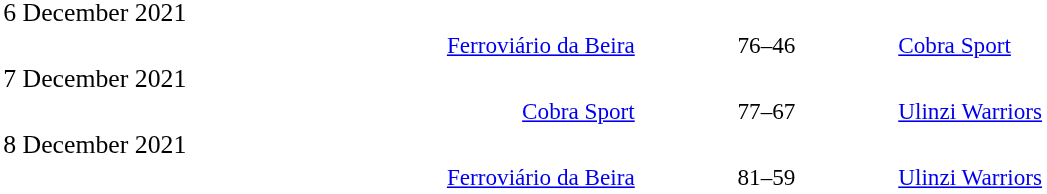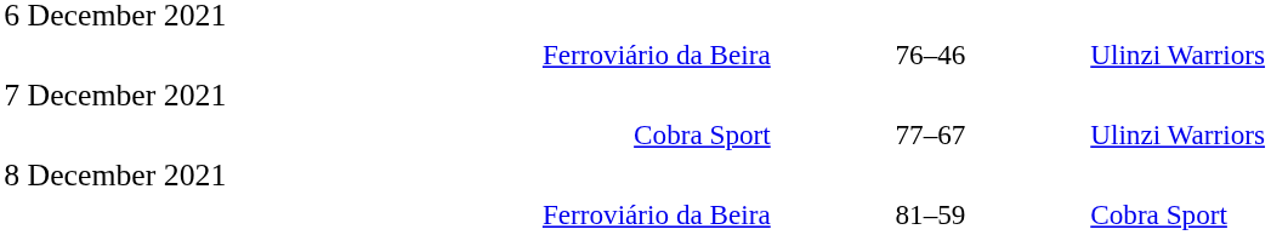Ferroviário da Beira / 76–46 | column 5: Cobra Sport -> Ulinzi Warriors
Ferroviário da Beira / 81–59 | column 5: Ulinzi Warriors -> Cobra Sport
